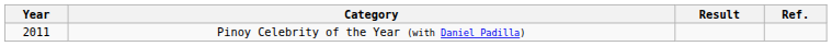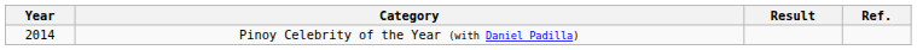Pinoy Celebrity of the Year (with Daniel Padilla) | Year: 2011 -> 2014
